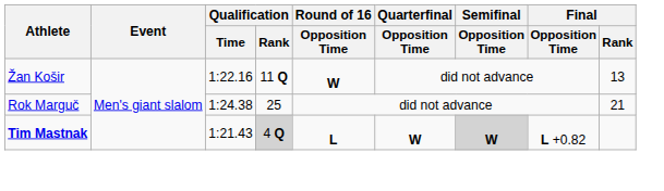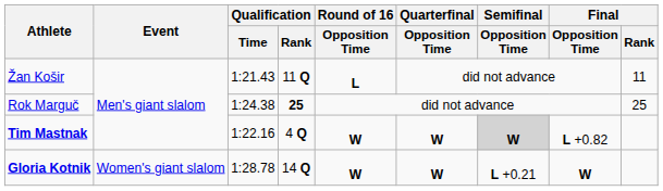Žan Košir | Qualification / Time: 1:22.16 -> 1:21.43
Žan Košir | Round of 16 / Opposition Time: W -> L
Žan Košir | Final / Rank: 13 -> 11
Rok Marguč | Qualification / Rank: normal -> bold
Rok Marguč | Final / Rank: 21 -> 25
Tim Mastnak | Qualification / Time: 1:21.43 -> 1:22.16
Tim Mastnak | Qualification / Rank: lightgrey background -> no background
Tim Mastnak | Round of 16 / Opposition Time: L -> W
+ row: Gloria Kotnik | Women's giant slalom | 1:28.78 | 14 Q | W | W | L +0.21 | W
